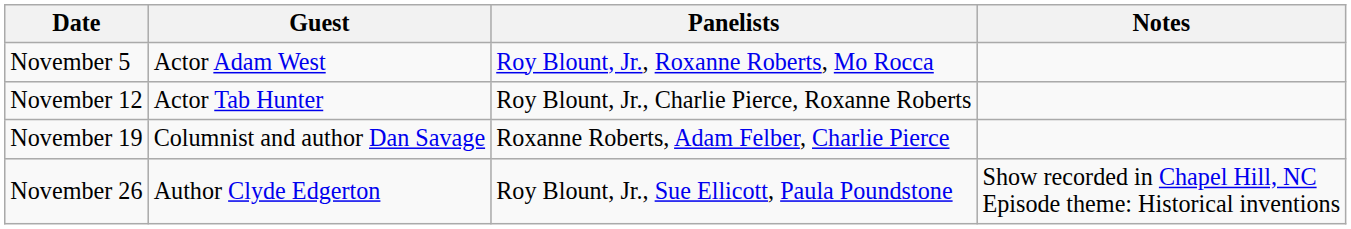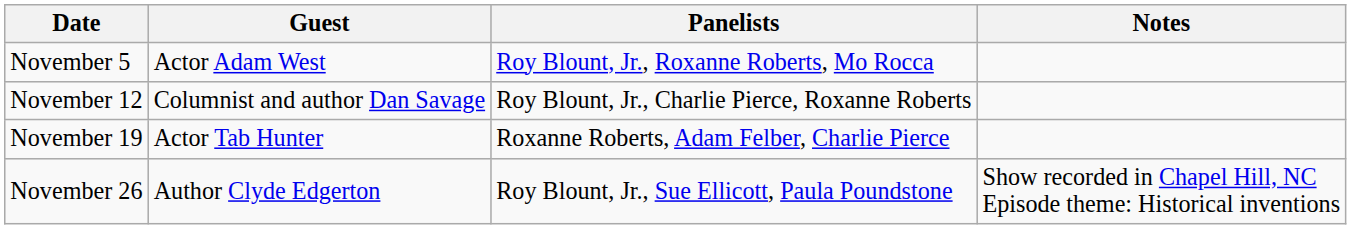November 12 | Guest: Actor Tab Hunter -> Columnist and author Dan Savage
November 19 | Guest: Columnist and author Dan Savage -> Actor Tab Hunter
